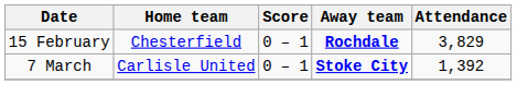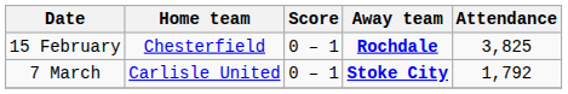15 February | Attendance: 3,829 -> 3,825
7 March | Attendance: 1,392 -> 1,792
